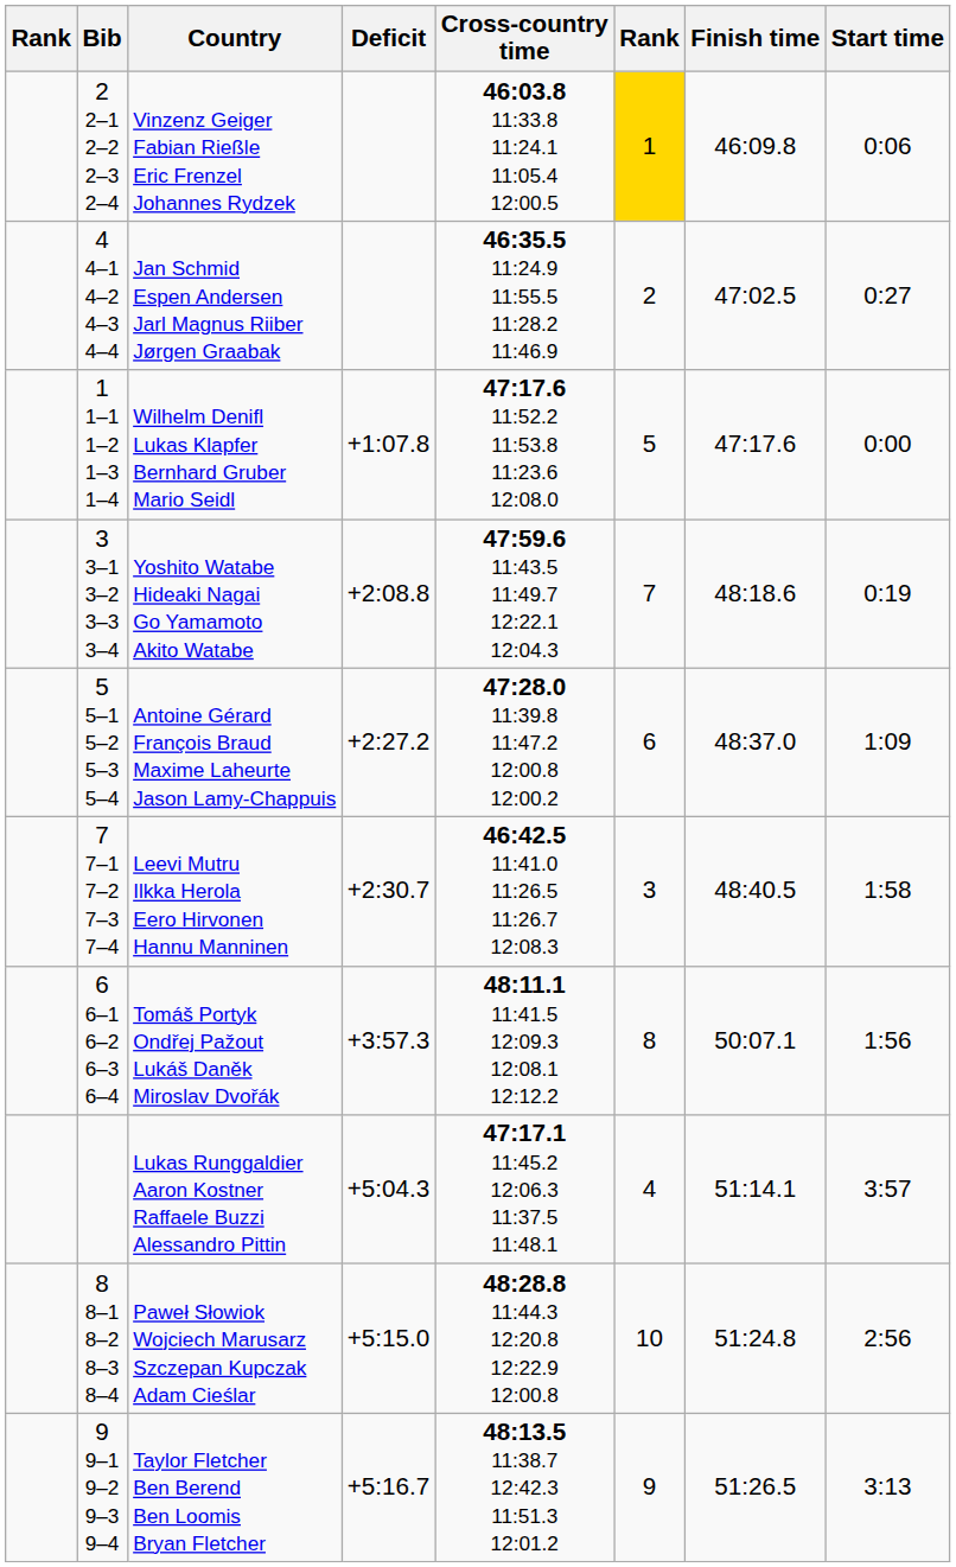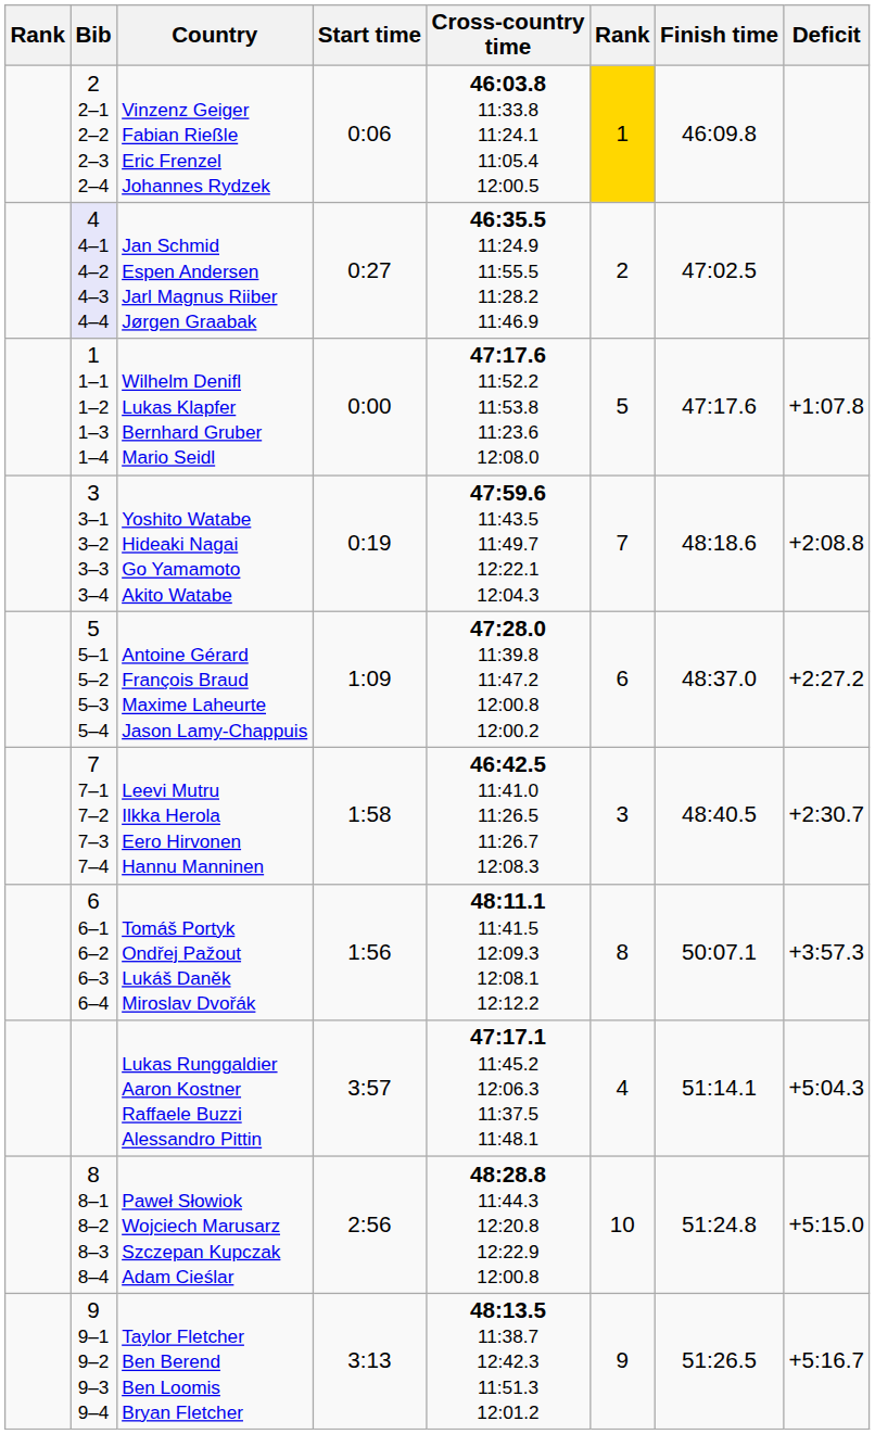columns swapped: Start time <-> Deficit
Jan Schmid Espen Andersen Jarl Magnus Riiber Jørgen Graabak | Bib: no background -> lavender background
